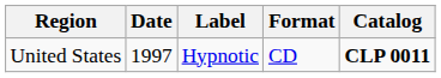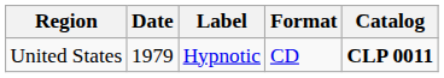United States | Date: 1997 -> 1979
